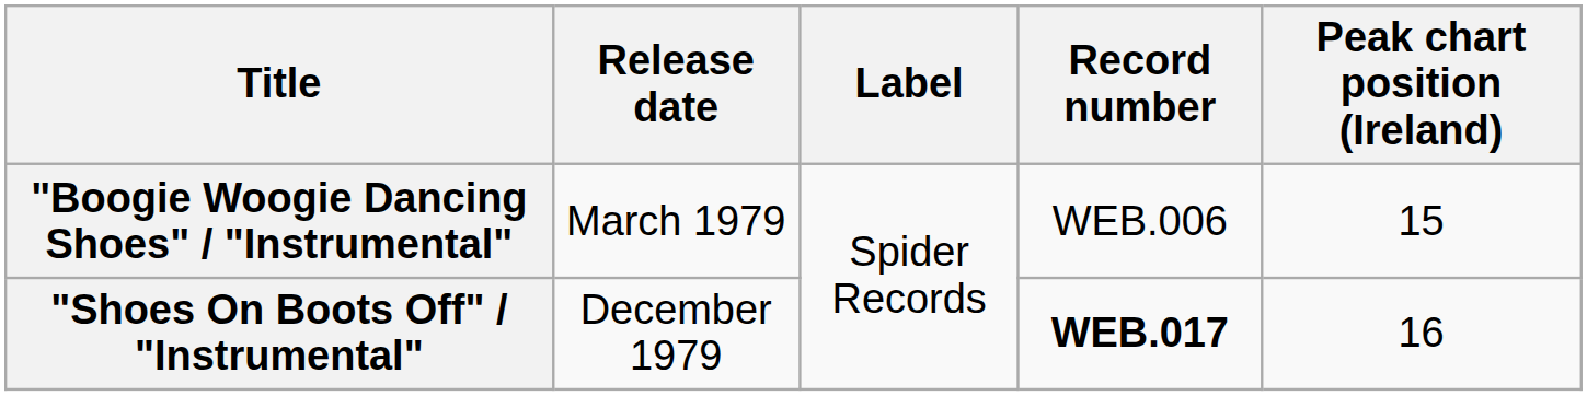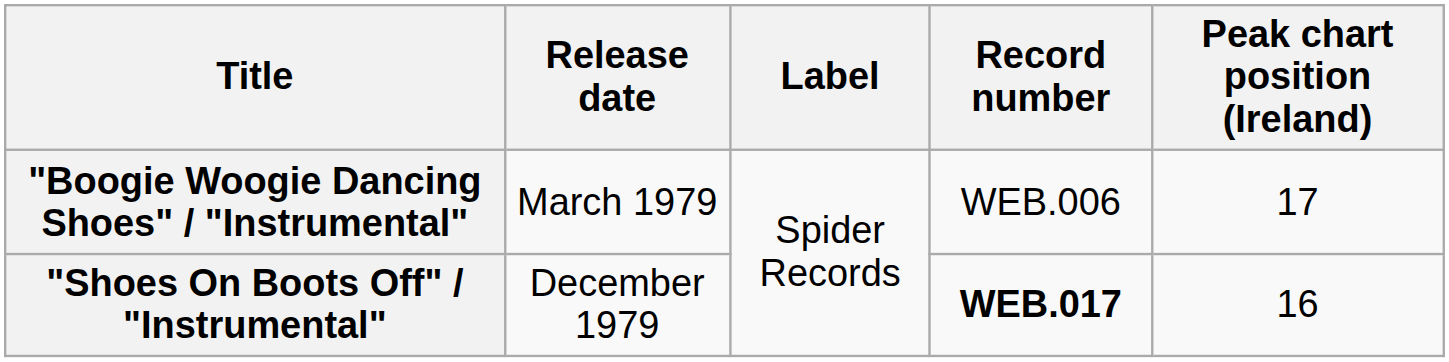"Boogie Woogie Dancing Shoes" / "Instrumental" | Peak chart position (Ireland): 15 -> 17
